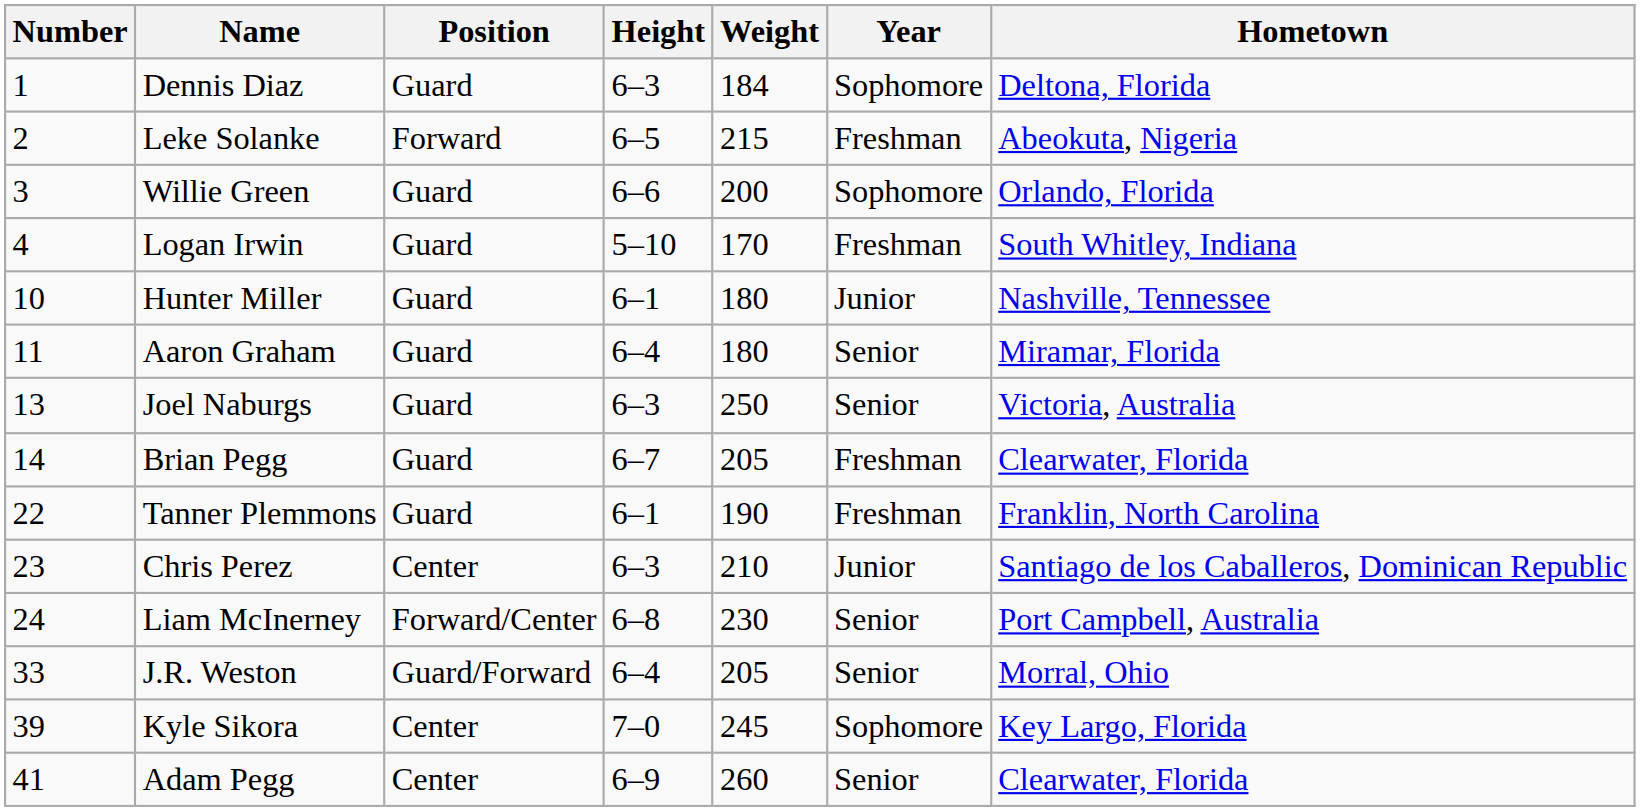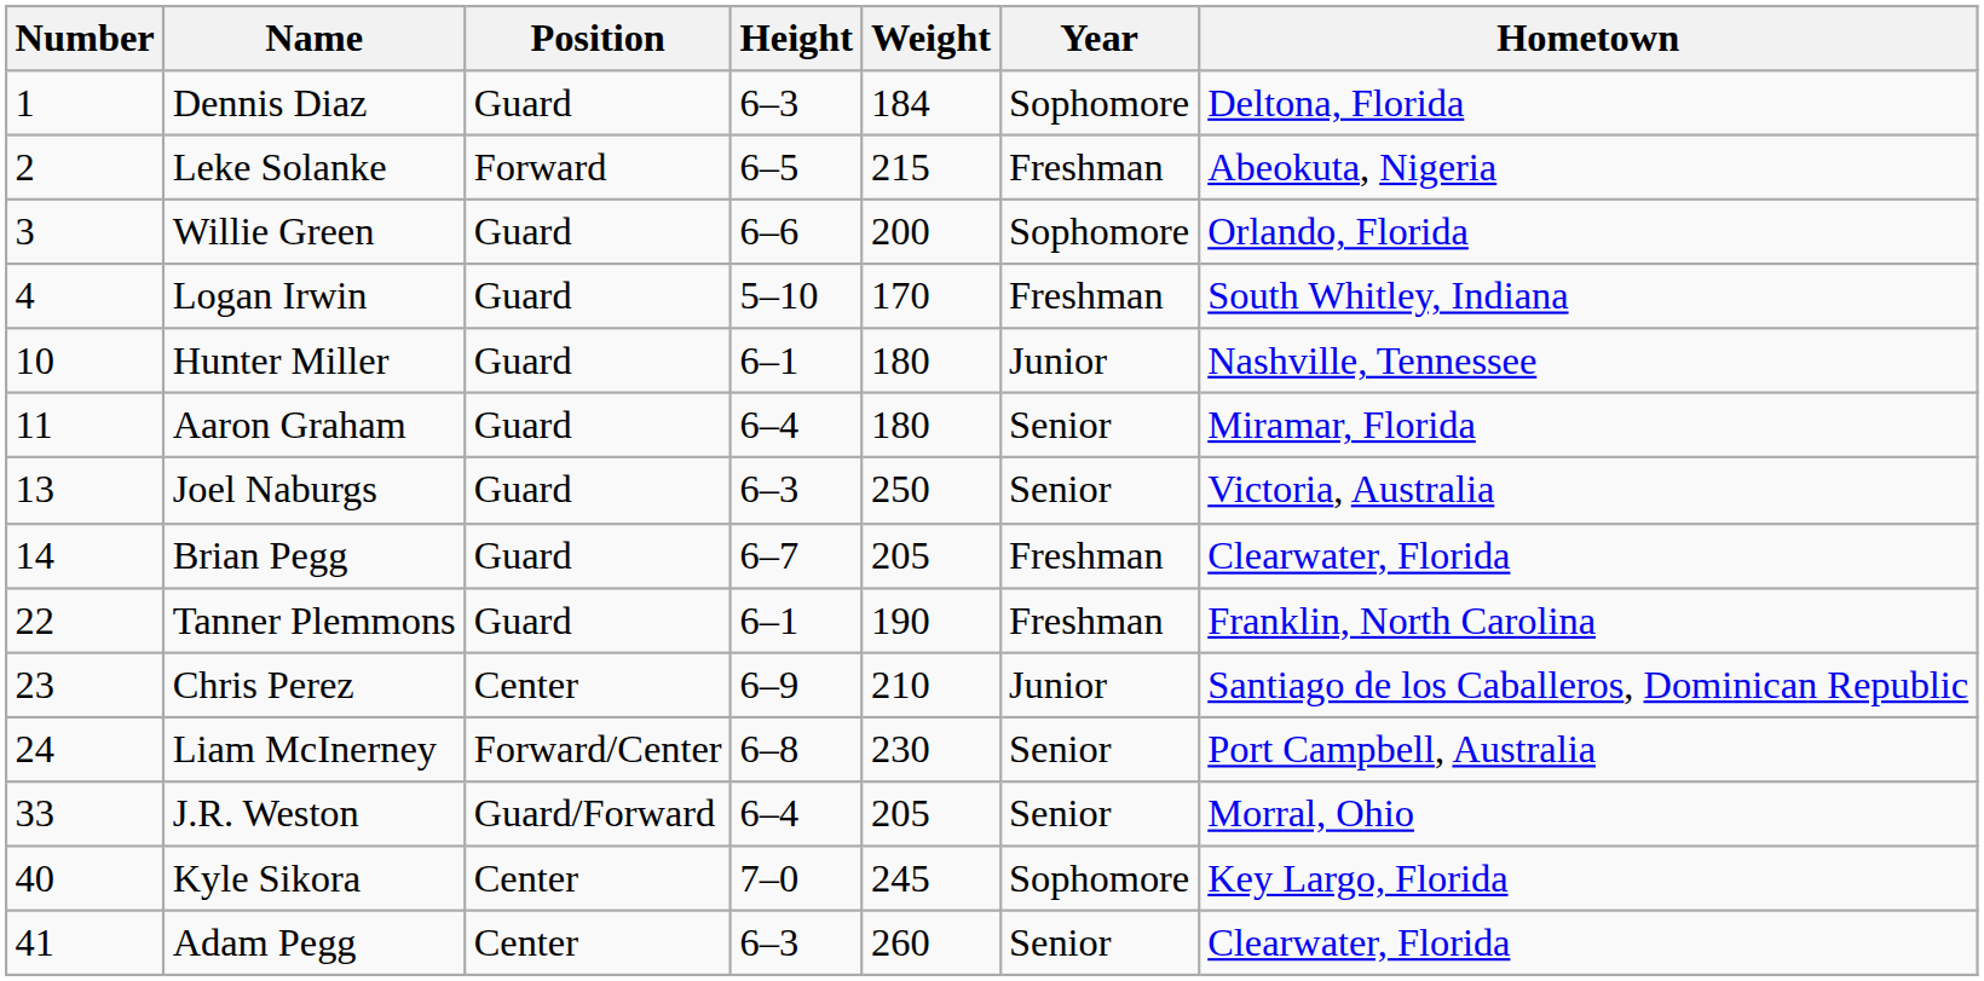Chris Perez | Height: 6–3 -> 6–9
Kyle Sikora | Number: 39 -> 40
Adam Pegg | Height: 6–9 -> 6–3
